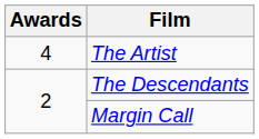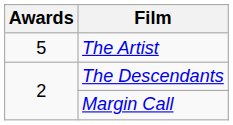The Artist | Awards: 4 -> 5
